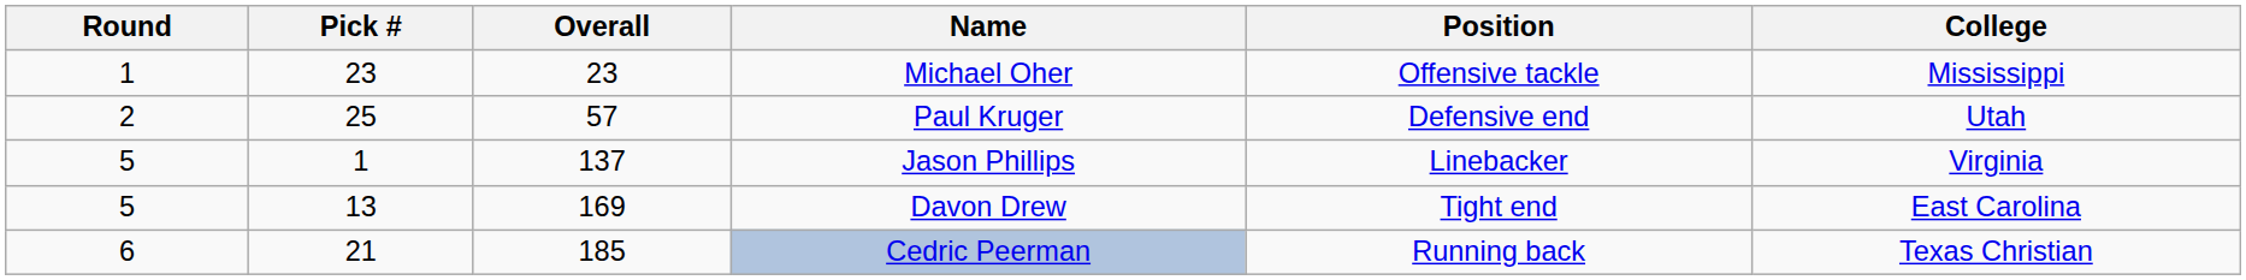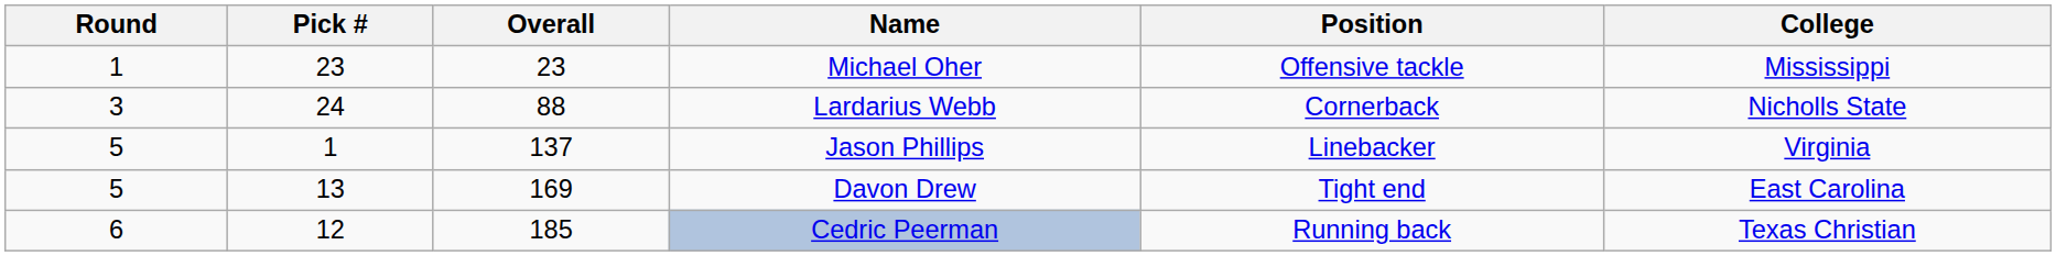- row: 2 | 25 | 57 | Paul Kruger | Defensive end | Utah
+ row: 3 | 24 | 88 | Lardarius Webb | Cornerback | Nicholls State
Cedric Peerman | Pick #: 21 -> 12
